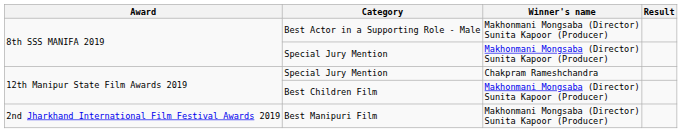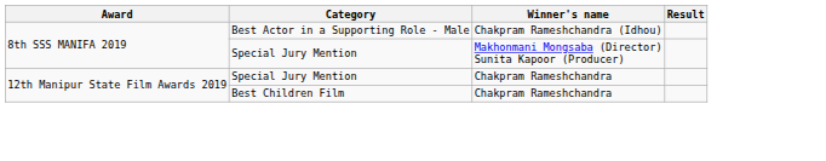Best Actor in a Supporting Role - Male | Winner's name: Makhonmani Mongsaba (Director) Sunita Kapoor (Producer) -> Chakpram Rameshchandra (Idhou)
Best Children Film | Winner's name: Makhonmani Mongsaba (Director) Sunita Kapoor (Producer) -> Chakpram Rameshchandra
- row: 2nd Jharkhand International Film Festival Awards 2019 | Best Manipuri Film | Makhonmani Mongsaba (Director) Sunita Kapoor (Producer)
